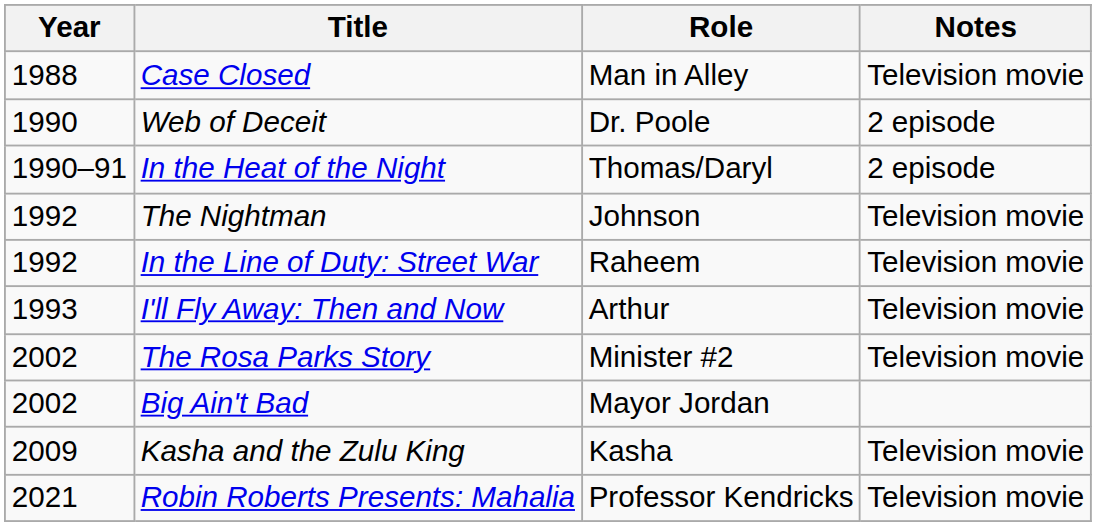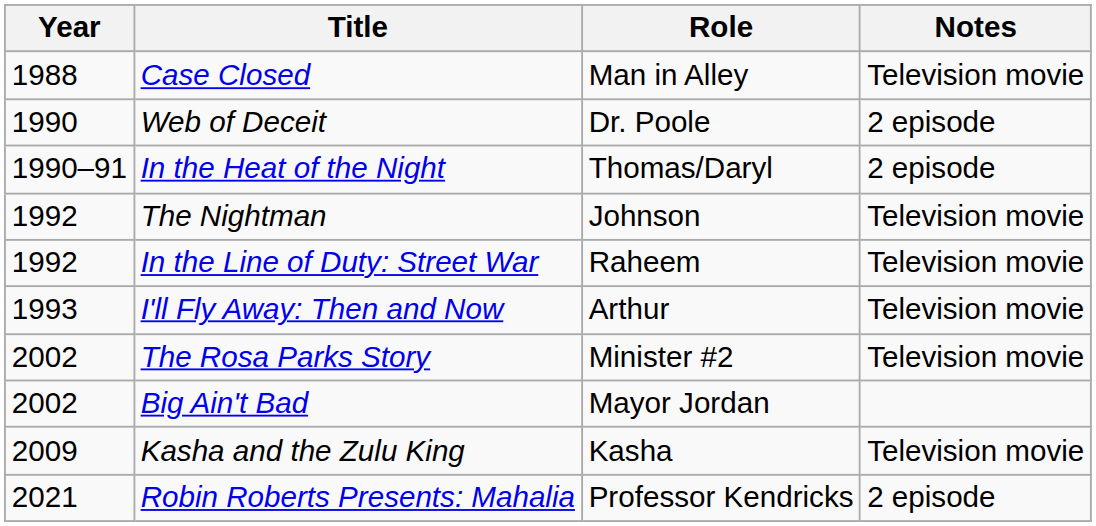Robin Roberts Presents: Mahalia | Notes: Television movie -> 2 episode
